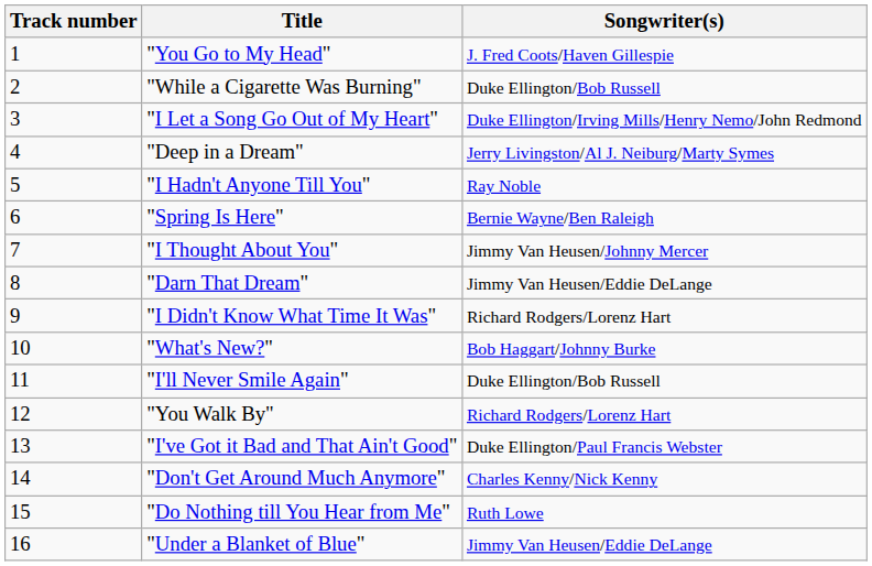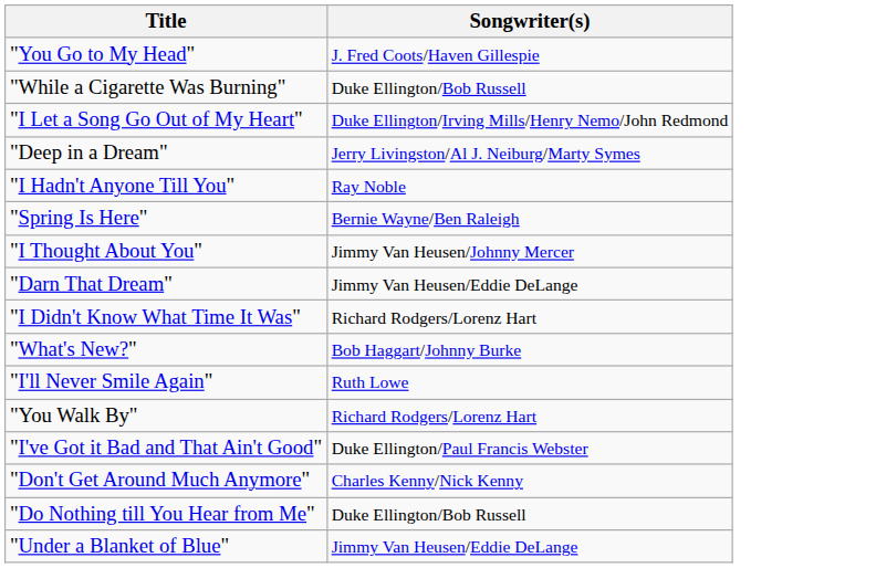- column: Track number | 1 | 2 | 3 | 4 | 5 | 6 | 7 | 8 | 9 | 10 | 11 | 12 | 13 | 14 | 15 | 16
"I'll Never Smile Again" | Songwriter(s): Duke Ellington/Bob Russell -> Ruth Lowe
"Do Nothing till You Hear from Me" | Songwriter(s): Ruth Lowe -> Duke Ellington/Bob Russell
